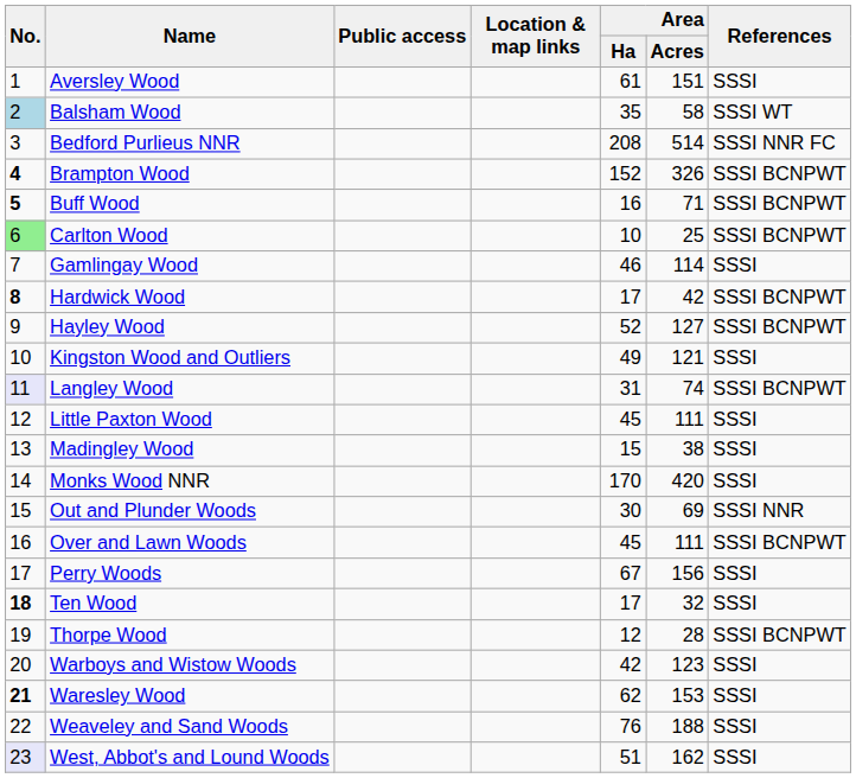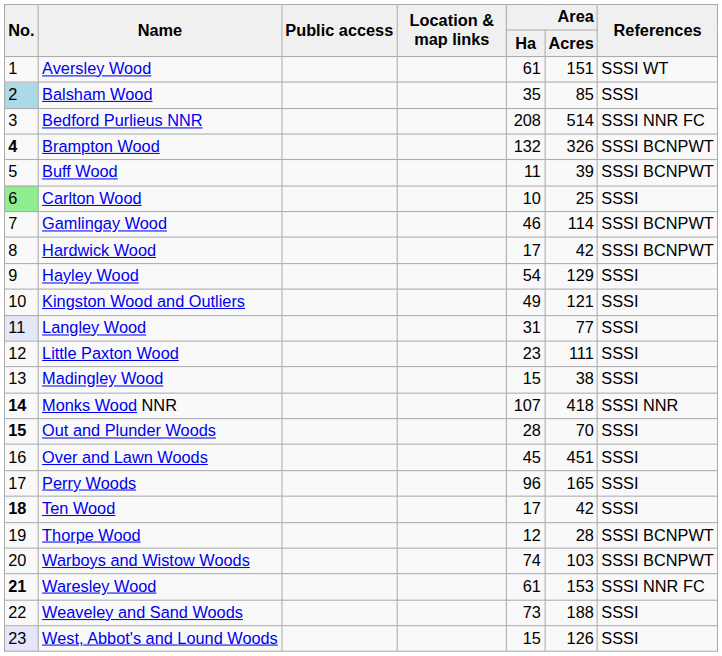Aversley Wood | References: SSSI -> SSSI WT
Balsham Wood | Area / Acres: 58 -> 85
Balsham Wood | References: SSSI WT -> SSSI
Brampton Wood | Area / Ha: 152 -> 132
Buff Wood | No.: bold -> normal
Buff Wood | Area / Ha: 16 -> 11
Buff Wood | Area / Acres: 71 -> 39
Carlton Wood | References: SSSI BCNPWT -> SSSI
Gamlingay Wood | References: SSSI -> SSSI BCNPWT
Hardwick Wood | No.: bold -> normal
Hayley Wood | Area / Ha: 52 -> 54
Hayley Wood | Area / Acres: 127 -> 129
Hayley Wood | References: SSSI BCNPWT -> SSSI
Langley Wood | Area / Acres: 74 -> 77
Langley Wood | References: SSSI BCNPWT -> SSSI
Little Paxton Wood | Area / Ha: 45 -> 23
Monks Wood NNR | No.: normal -> bold
Monks Wood NNR | Area / Ha: 170 -> 107
Monks Wood NNR | Area / Acres: 420 -> 418
Monks Wood NNR | References: SSSI -> SSSI NNR
Out and Plunder Woods | No.: normal -> bold
Out and Plunder Woods | Area / Ha: 30 -> 28
Out and Plunder Woods | Area / Acres: 69 -> 70
Out and Plunder Woods | References: SSSI NNR -> SSSI
Over and Lawn Woods | Area / Acres: 111 -> 451
Over and Lawn Woods | References: SSSI BCNPWT -> SSSI
Perry Woods | Area / Ha: 67 -> 96
Perry Woods | Area / Acres: 156 -> 165
Ten Wood | Area / Acres: 32 -> 42
Warboys and Wistow Woods | Area / Ha: 42 -> 74
Warboys and Wistow Woods | Area / Acres: 123 -> 103
Warboys and Wistow Woods | References: SSSI -> SSSI BCNPWT
Waresley Wood | Area / Ha: 62 -> 61
Waresley Wood | References: SSSI -> SSSI NNR FC
Weaveley and Sand Woods | Area / Ha: 76 -> 73
West, Abbot's and Lound Woods | Area / Ha: 51 -> 15
West, Abbot's and Lound Woods | Area / Acres: 162 -> 126
